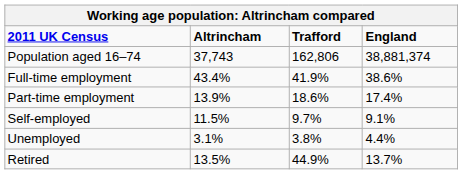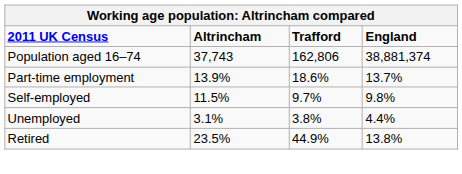- row: Full-time employment | 43.4% | 41.9% | 38.6%
Part-time employment | England: 17.4% -> 13.7%
Self-employed | England: 9.1% -> 9.8%
Retired | Altrincham: 13.5% -> 23.5%
Retired | England: 13.7% -> 13.8%
